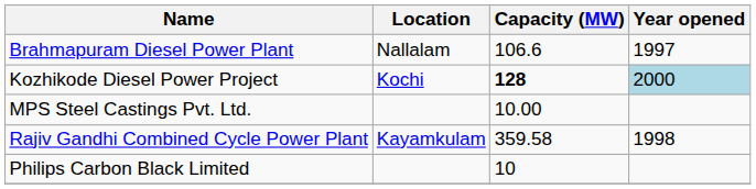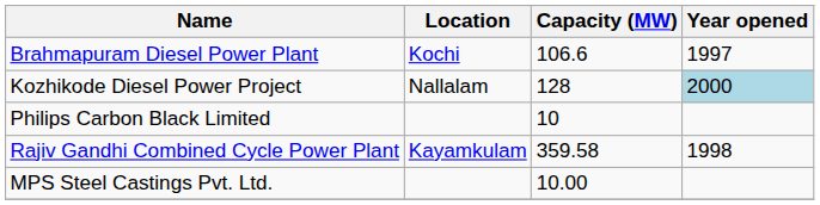Brahmapuram Diesel Power Plant | Location: Nallalam -> Kochi
Kozhikode Diesel Power Project | Location: Kochi -> Nallalam
Kozhikode Diesel Power Project | Capacity (MW): bold -> normal
rows swapped: Philips Carbon Black Limited <-> MPS Steel Castings Pvt. Ltd.
